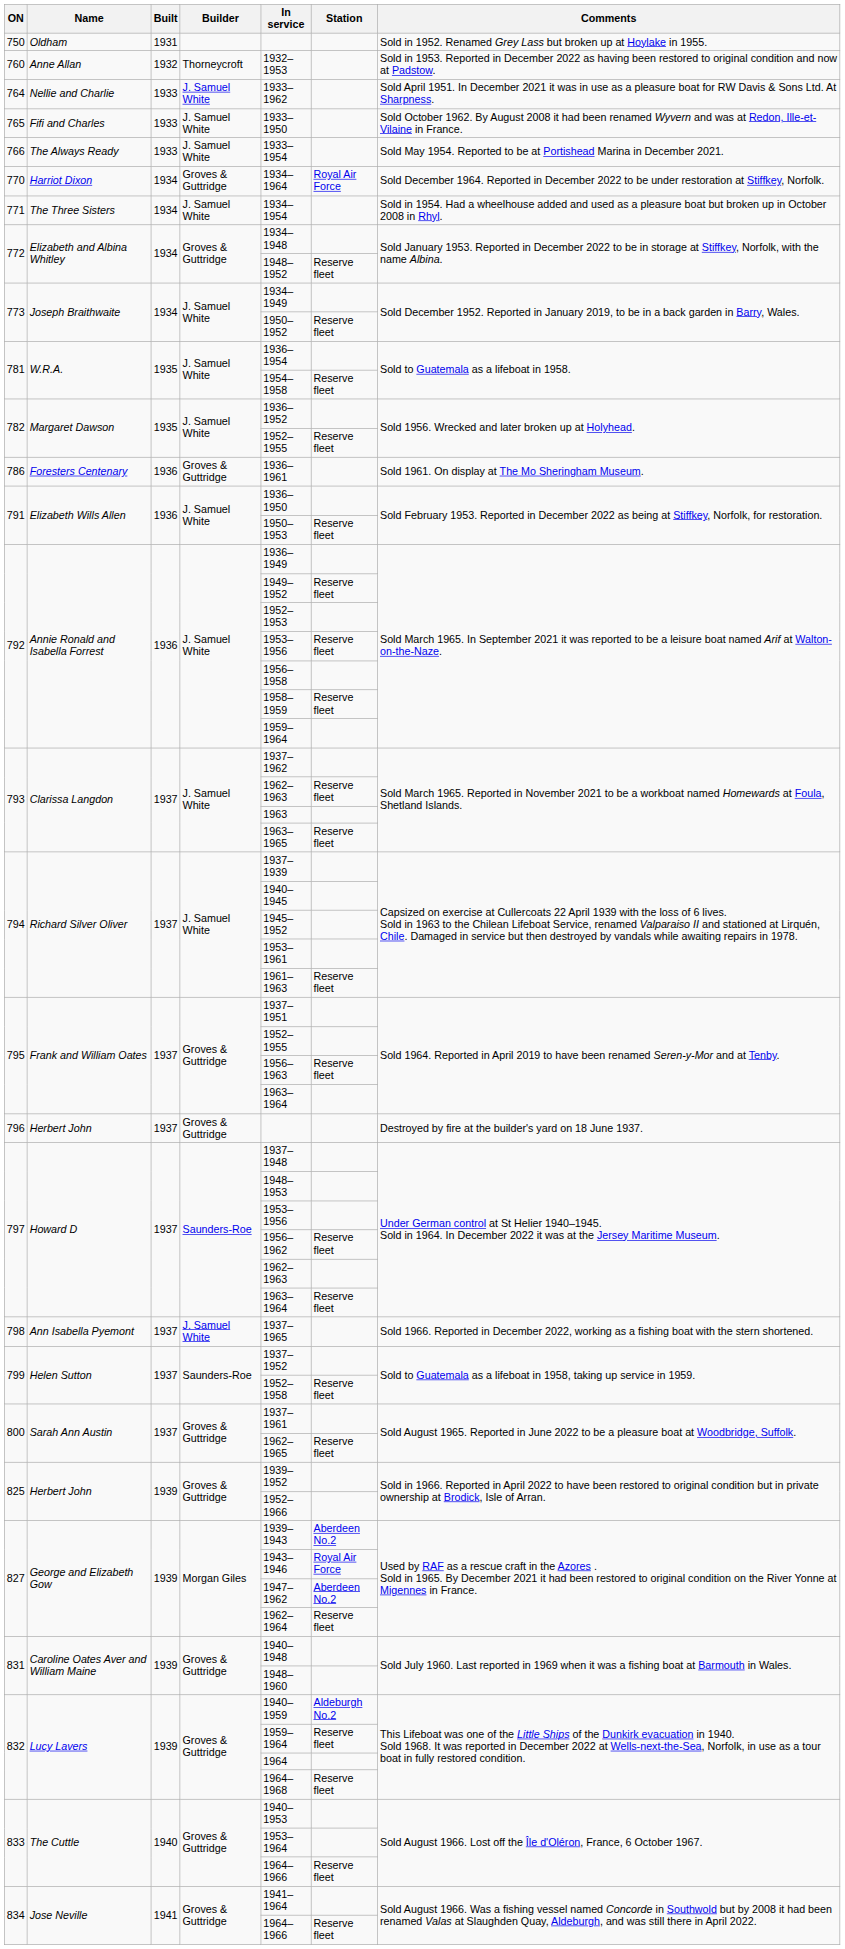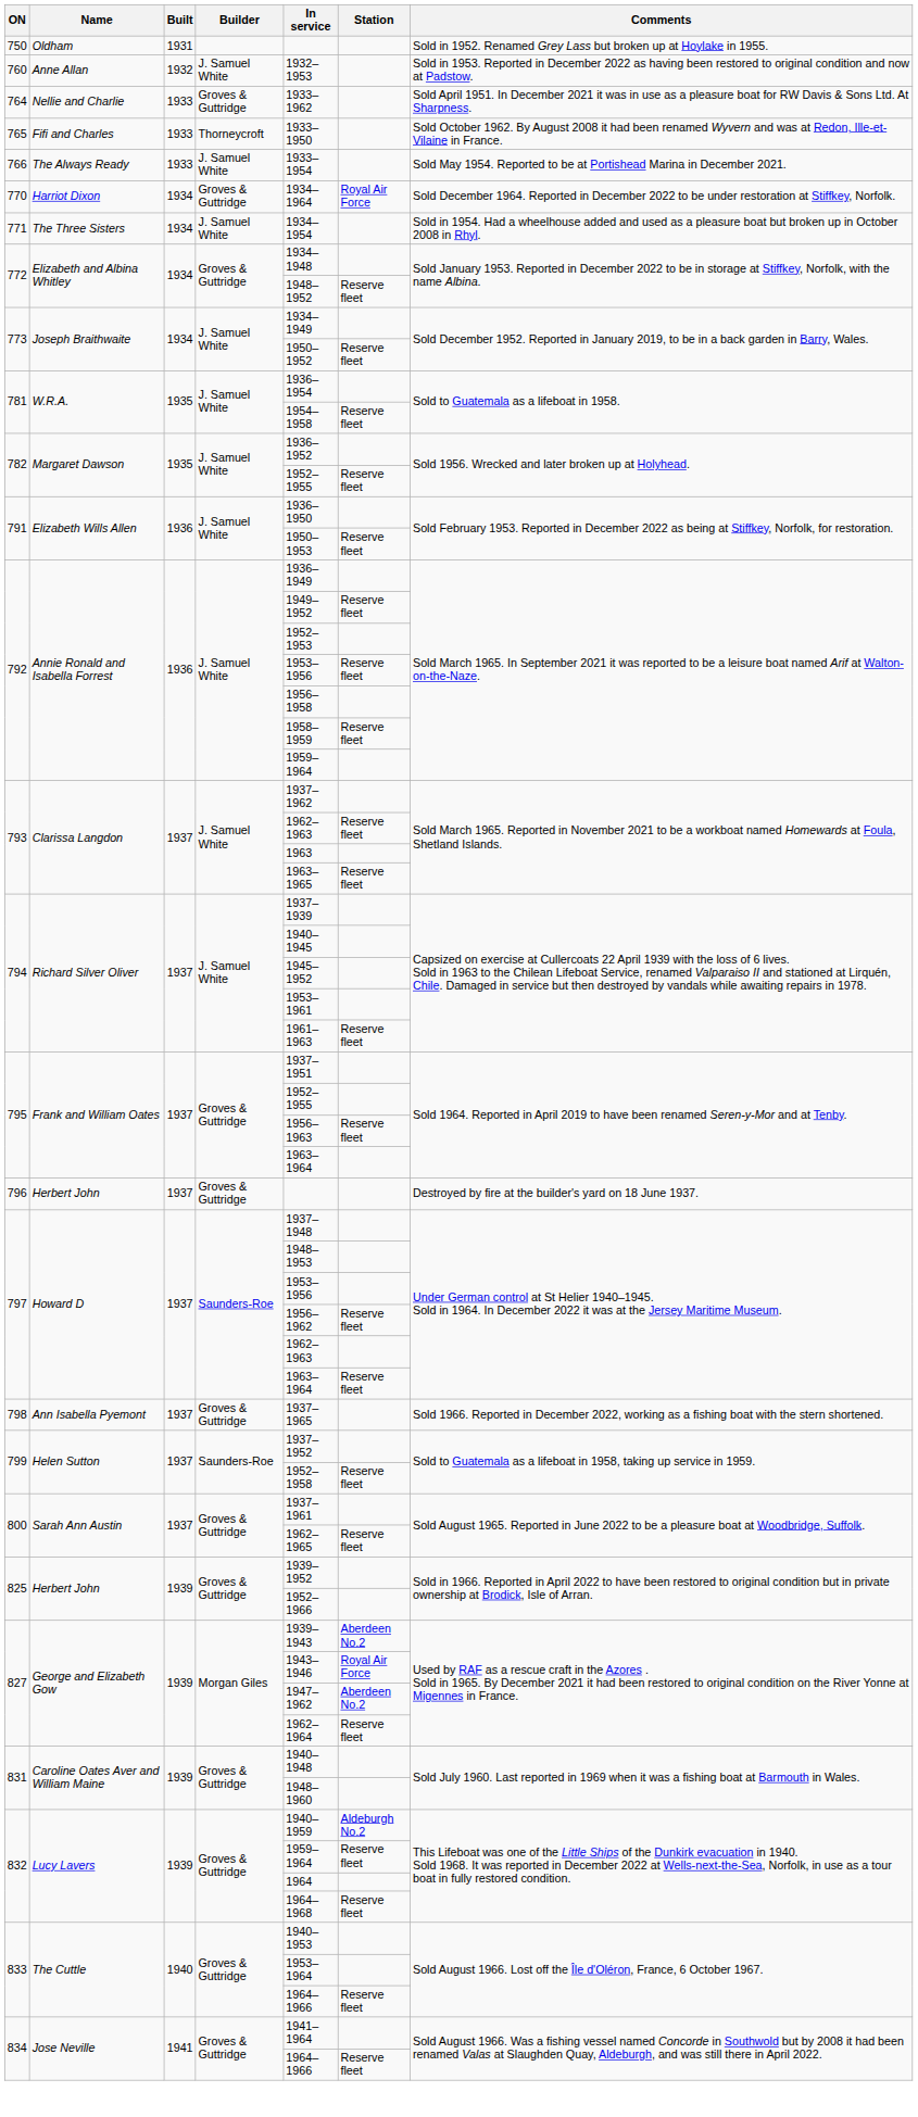760 | Builder: Thorneycroft -> J. Samuel White
764 | Builder: J. Samuel White -> Groves & Guttridge
765 | Builder: J. Samuel White -> Thorneycroft
- row: 786 | Foresters Centenary | 1936 | Groves & Guttridge | 1936–1961 | Sold 1961. On display at The Mo Sheringham Museum.
798 | Builder: J. Samuel White -> Groves & Guttridge
